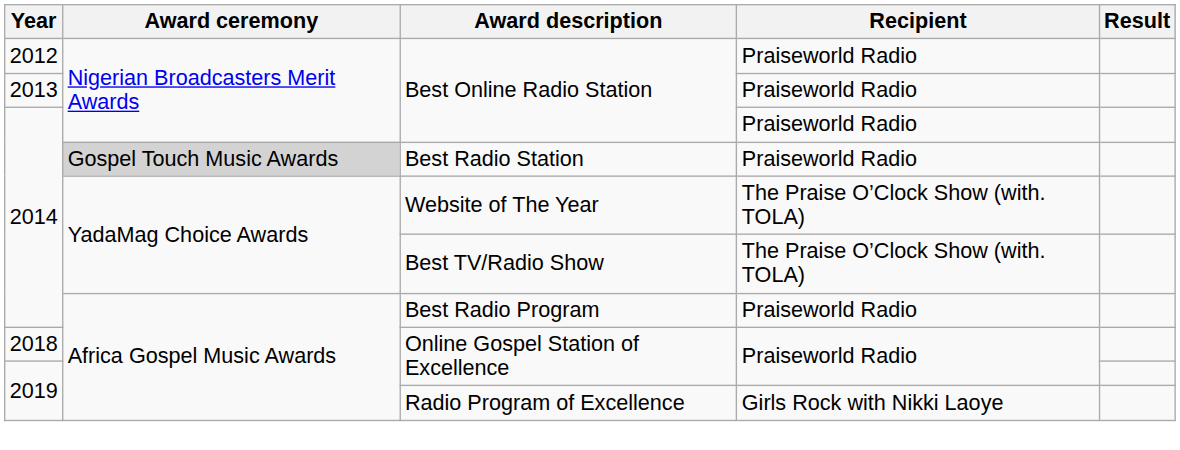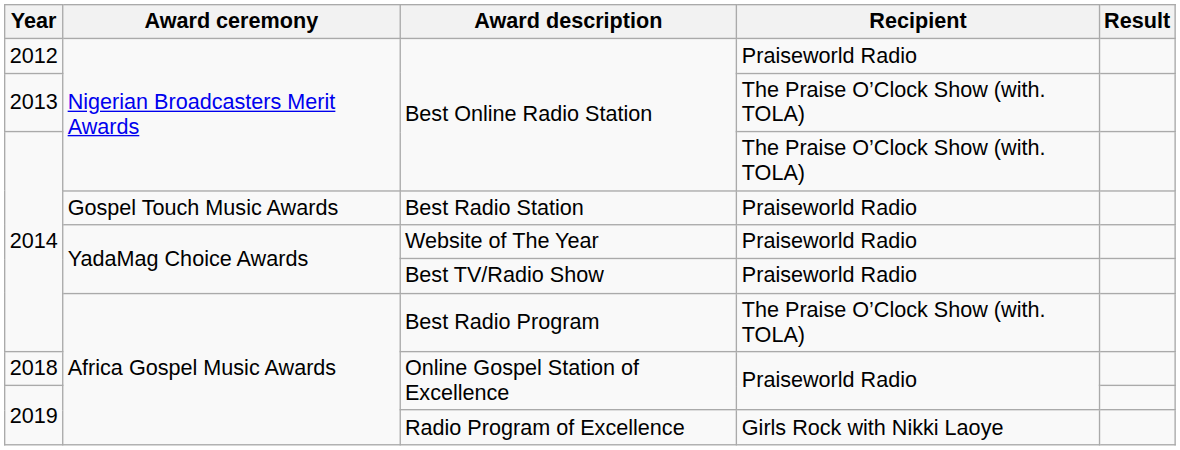2013 / Best Online Radio Station | Recipient: Praiseworld Radio -> The Praise O’Clock Show (with. TOLA)
2014 / Best Online Radio Station | Recipient: Praiseworld Radio -> The Praise O’Clock Show (with. TOLA)
Best Radio Station | Award ceremony: lightgrey background -> no background
Website of The Year | Recipient: The Praise O’Clock Show (with. TOLA) -> Praiseworld Radio
Best TV/Radio Show | Recipient: The Praise O’Clock Show (with. TOLA) -> Praiseworld Radio
Best Radio Program | Recipient: Praiseworld Radio -> The Praise O’Clock Show (with. TOLA)
